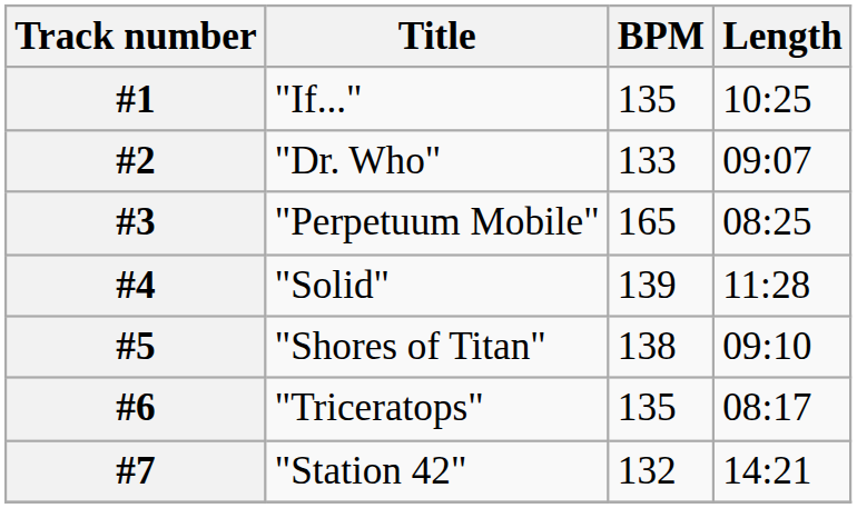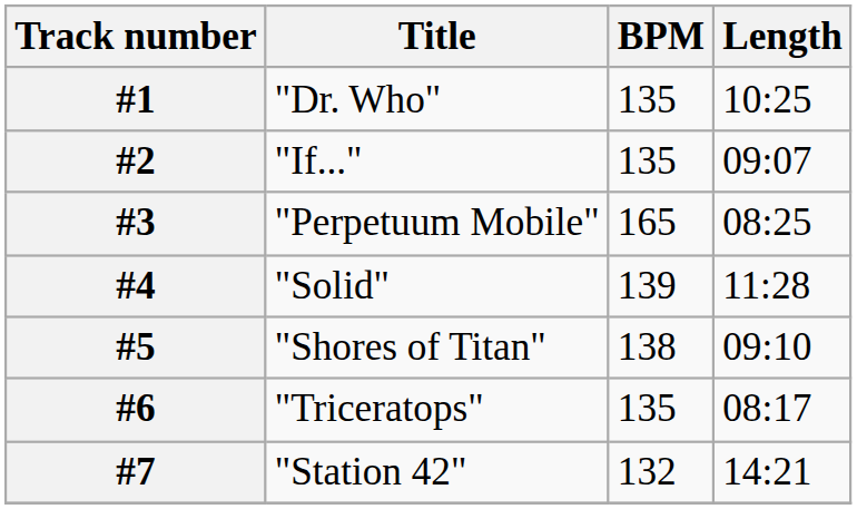#1 | Title: "If..." -> "Dr. Who"
#2 | Title: "Dr. Who" -> "If..."
#2 | BPM: 133 -> 135
